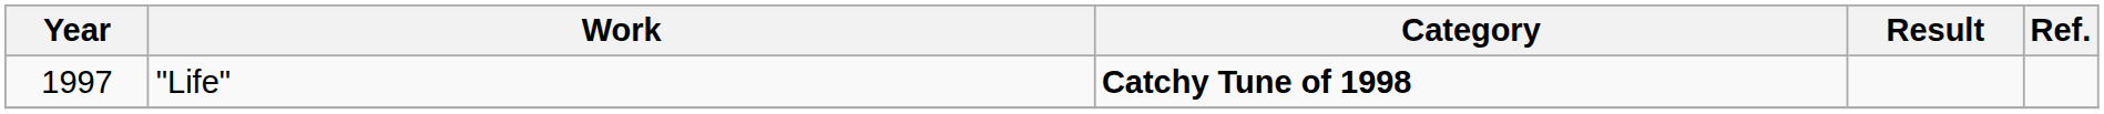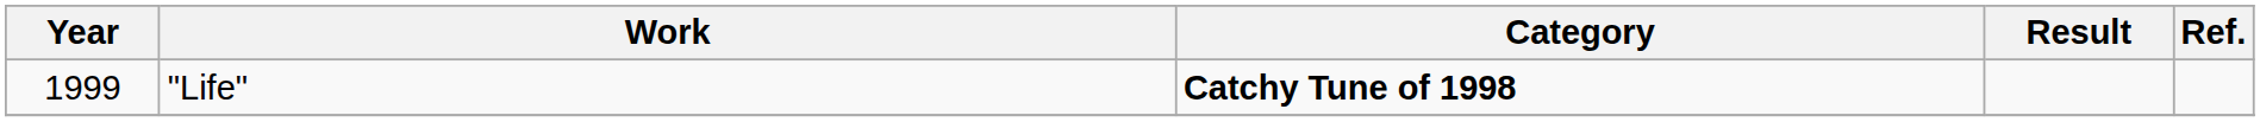"Life" | Year: 1997 -> 1999
